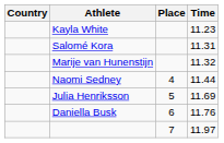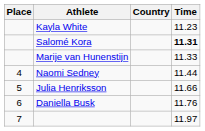columns swapped: Place <-> Country
Salomé Kora | Time: normal -> bold
Marije van Hunenstijn | Time: 11.32 -> 11.33
Julia Henriksson | Time: 11.69 -> 11.66
